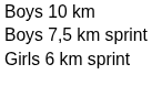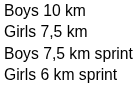+ row: Girls 7,5 km
